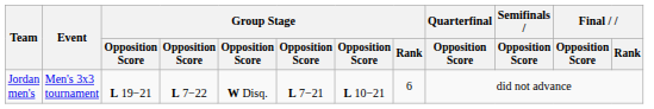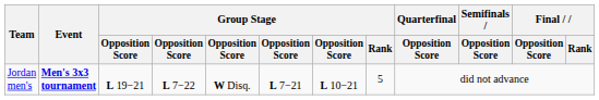Jordan men's | Event: normal -> bold
Jordan men's | Group Stage / Rank: 6 -> 5
